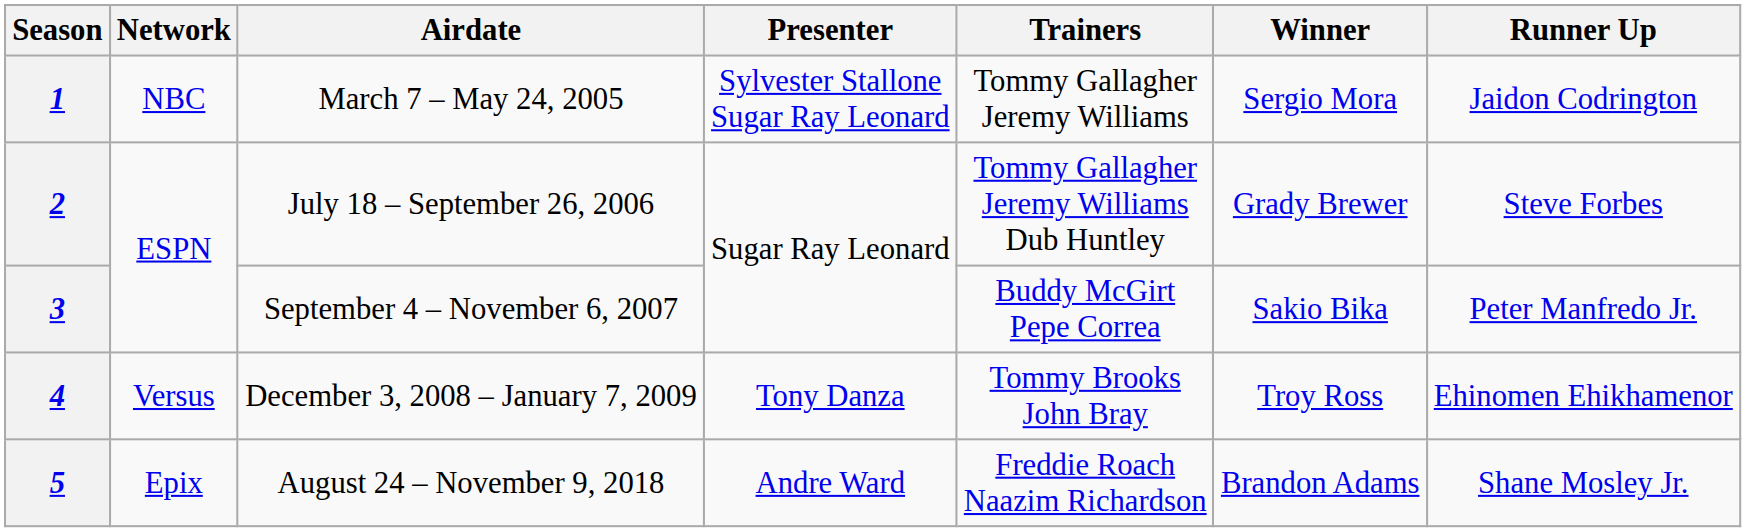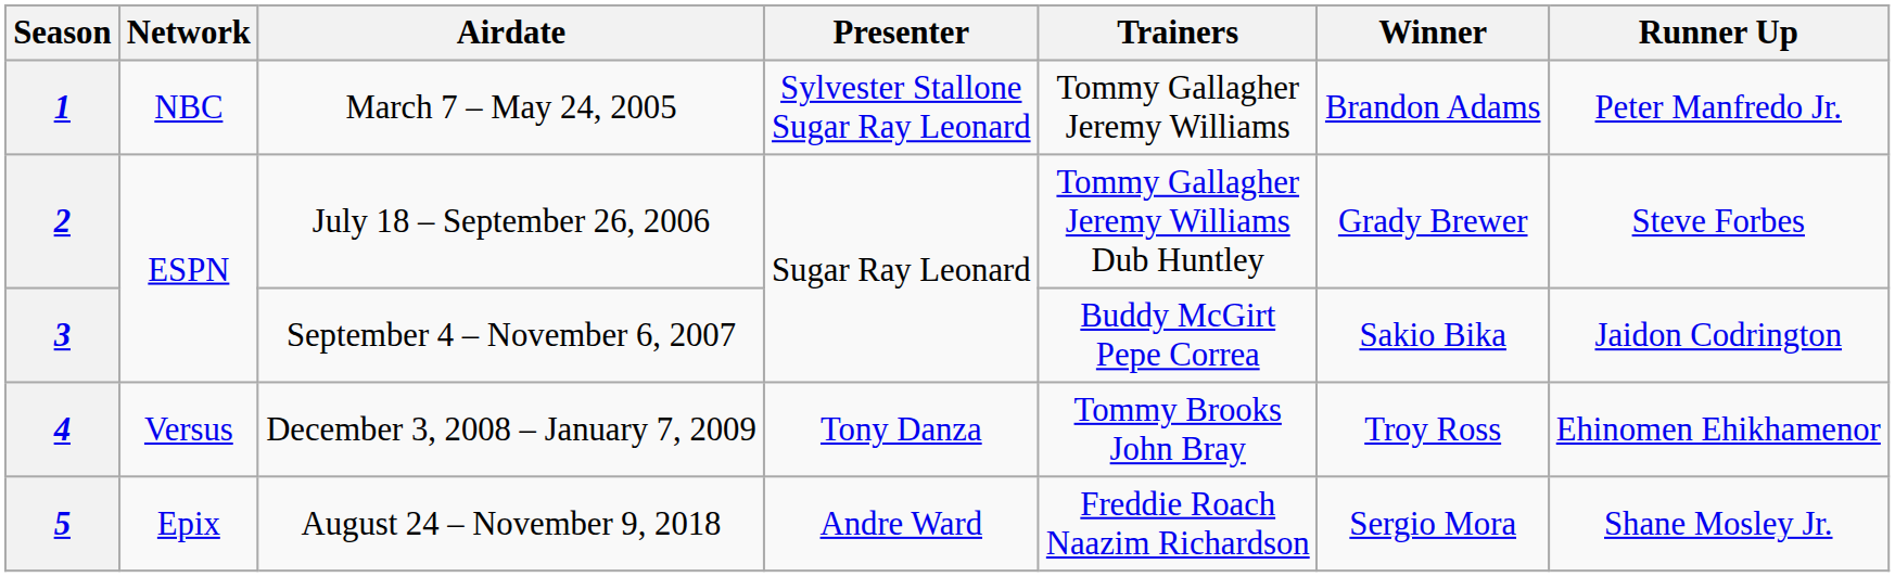1 | Winner: Sergio Mora -> Brandon Adams
1 | Runner Up: Jaidon Codrington -> Peter Manfredo Jr.
3 | Runner Up: Peter Manfredo Jr. -> Jaidon Codrington
5 | Winner: Brandon Adams -> Sergio Mora
